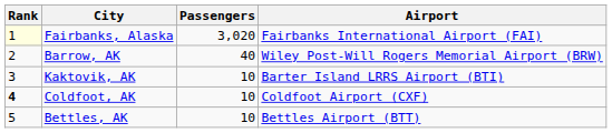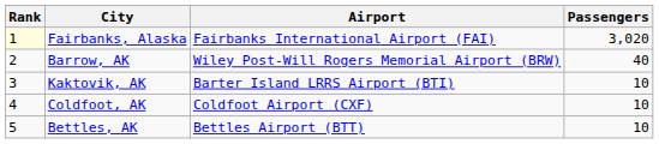columns swapped: Airport <-> Passengers
Coldfoot, AK | Rank: bold -> normal
